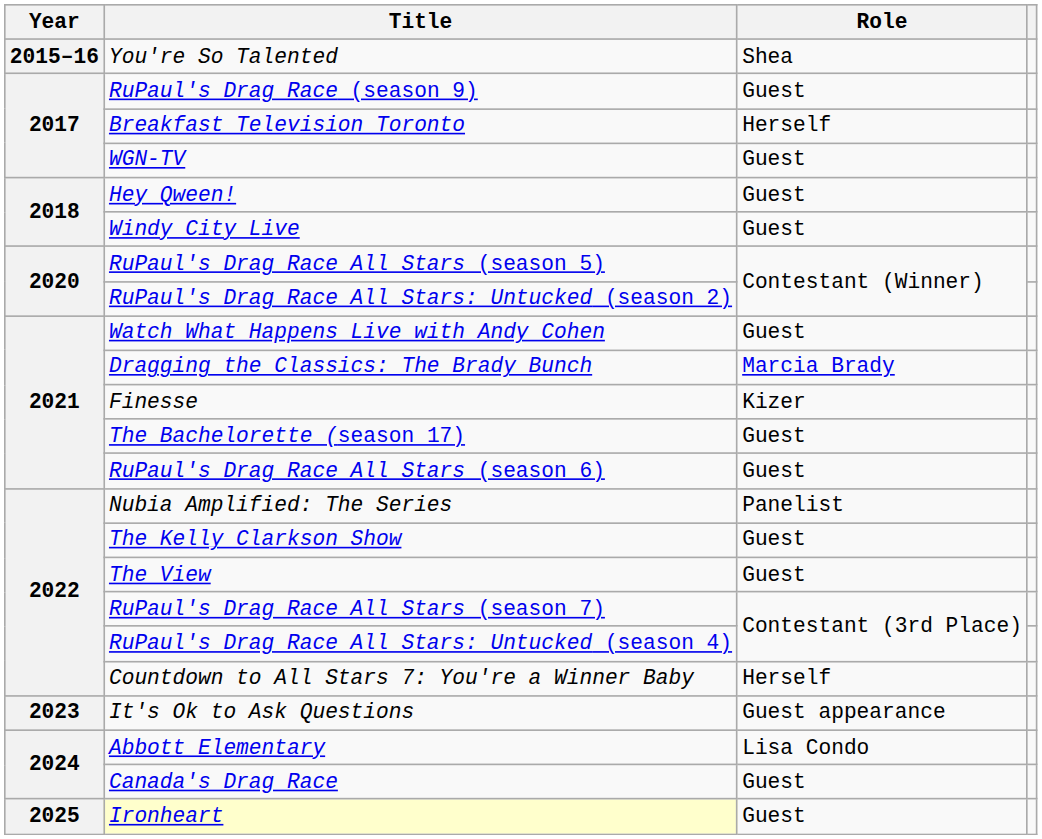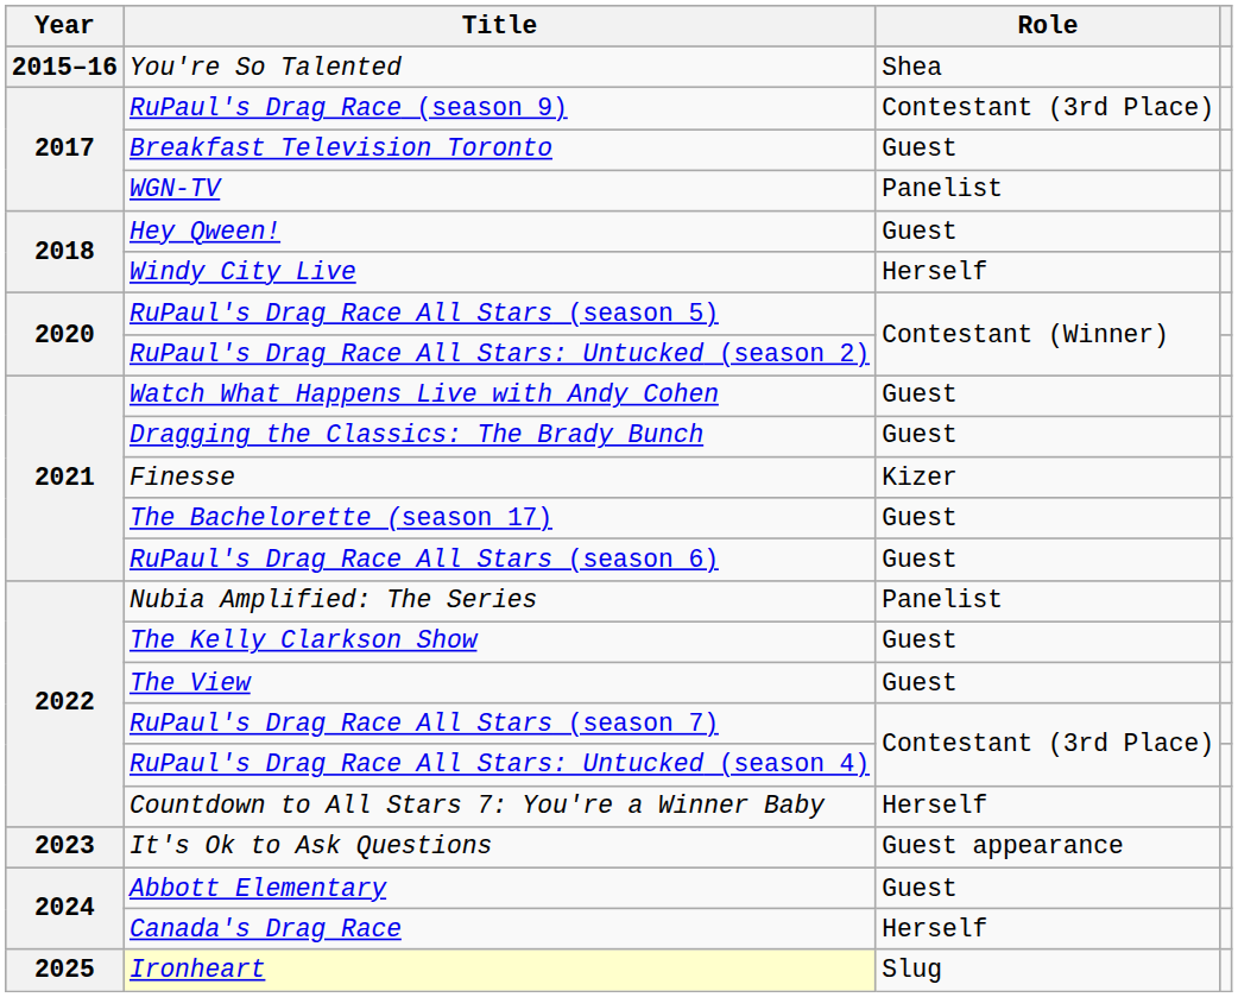RuPaul's Drag Race (season 9) | Role: Guest -> Contestant (3rd Place)
Breakfast Television Toronto | Role: Herself -> Guest
WGN-TV | Role: Guest -> Panelist
Windy City Live | Role: Guest -> Herself
Dragging the Classics: The Brady Bunch | Role: Marcia Brady -> Guest
Abbott Elementary | Role: Lisa Condo -> Guest
Canada's Drag Race | Role: Guest -> Herself
Ironheart | Role: Guest -> Slug
